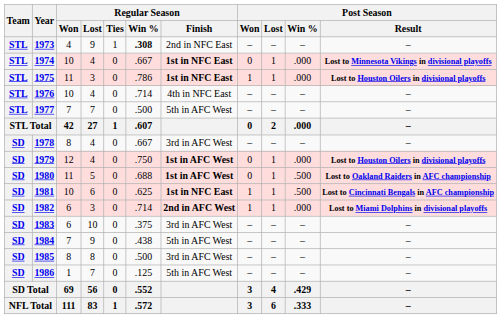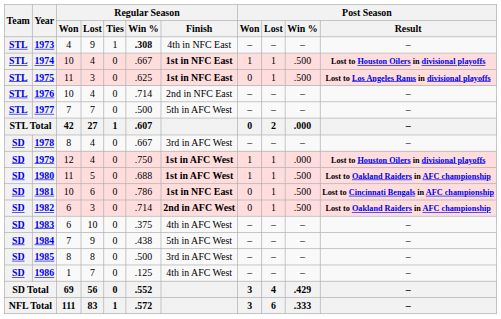1973 | Regular Season / Finish: 2nd in NFC East -> 4th in NFC East
1974 | Post Season / Won: 0 -> 1
1974 | Post Season / Win %: .000 -> .500
1974 | Post Season / Result: Lost to Minnesota Vikings in divisional playoffs -> Lost to Houston Oilers in divisional playoffs
1975 | Regular Season / Win %: .786 -> .625
1975 | Post Season / Won: 1 -> 0
1975 | Post Season / Win %: .000 -> .500
1975 | Post Season / Result: Lost to Houston Oilers in divisional playoffs -> Lost to Los Angeles Rams in divisional playoffs
1976 | Regular Season / Finish: 4th in NFC East -> 2nd in NFC East
1979 | Post Season / Won: 0 -> 1
1980 | Post Season / Won: 0 -> 1
1981 | Regular Season / Win %: .625 -> .786
1981 | Post Season / Won: 1 -> 0
1982 | Post Season / Won: 1 -> 0
1982 | Post Season / Win %: .000 -> .500
1982 | Post Season / Result: Lost to Miami Dolphins in divisional playoffs -> Lost to Oakland Raiders in AFC championship
1983 | Regular Season / Finish: 3rd in AFC West -> 4th in AFC West
1986 | Regular Season / Finish: 5th in AFC West -> 4th in AFC West
